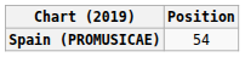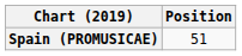Spain (PROMUSICAE) | Position: 54 -> 51
